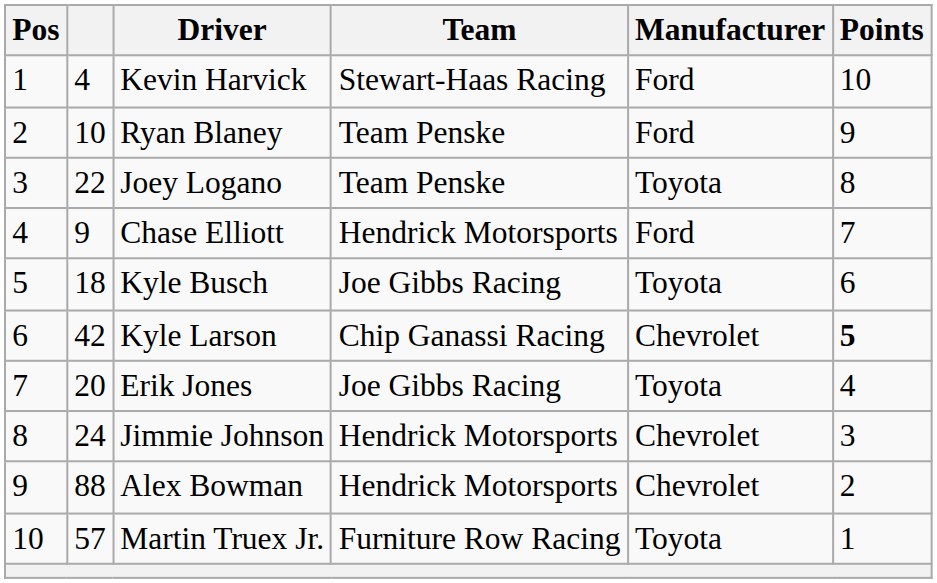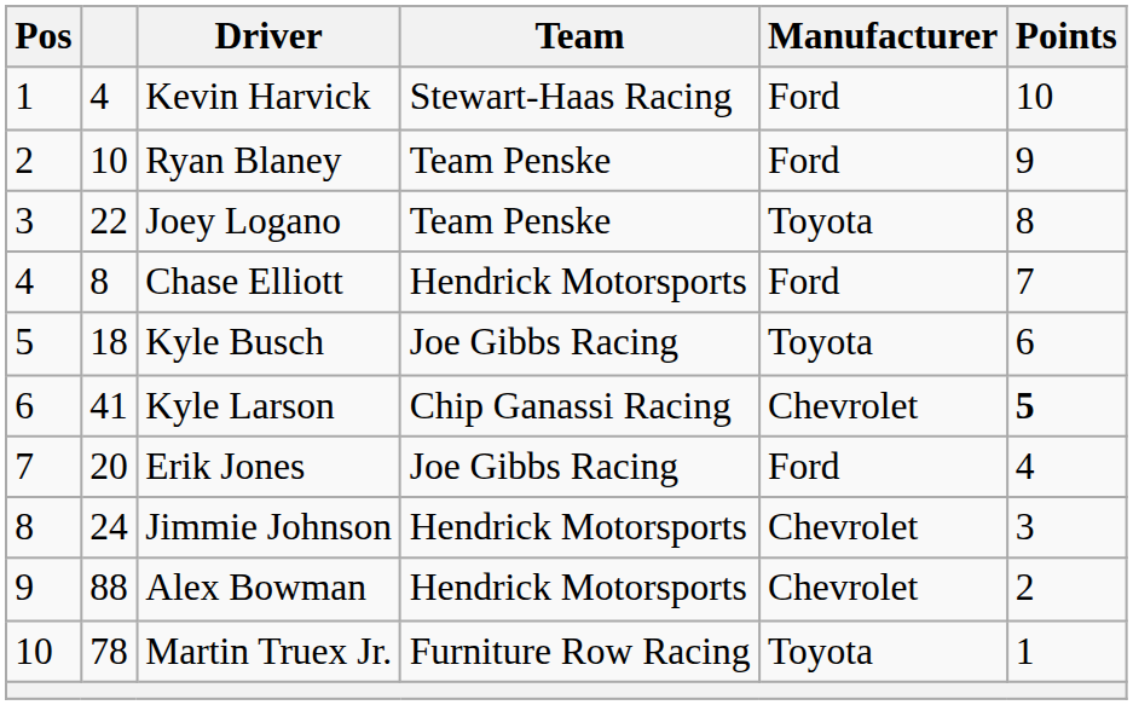Chase Elliott | column 2: 9 -> 8
Kyle Larson | column 2: 42 -> 41
Erik Jones | Manufacturer: Toyota -> Ford
Martin Truex Jr. | column 2: 57 -> 78
